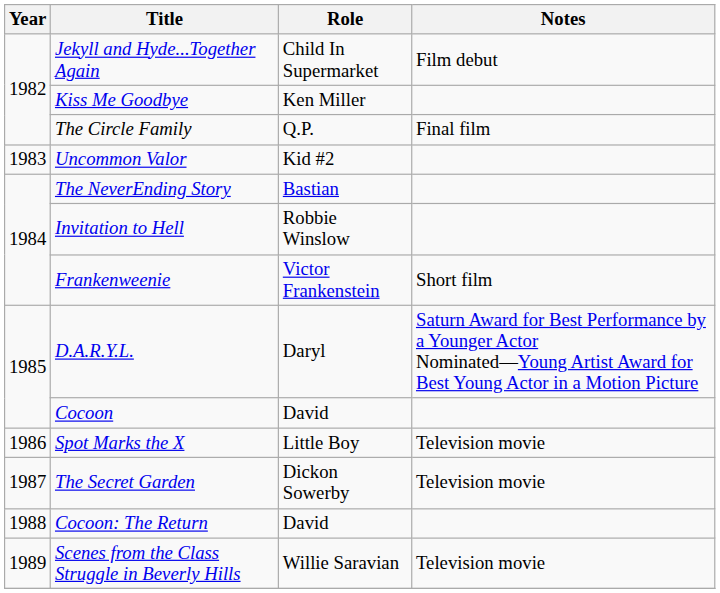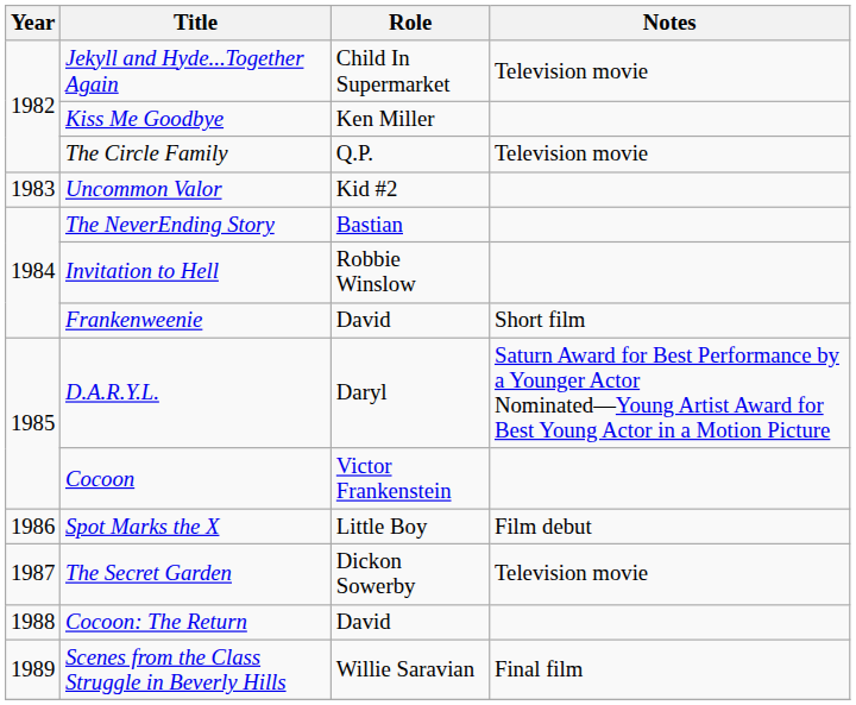Jekyll and Hyde...Together Again | Notes: Film debut -> Television movie
The Circle Family | Notes: Final film -> Television movie
Frankenweenie | Role: Victor Frankenstein -> David
Cocoon | Role: David -> Victor Frankenstein
Spot Marks the X | Notes: Television movie -> Film debut
Scenes from the Class Struggle in Beverly Hills | Notes: Television movie -> Final film
